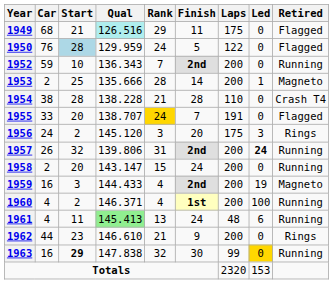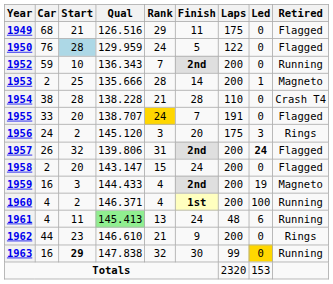1949 | Qual: paleturquoise background -> no background
1957 | Retired: Running -> Flagged
1958 | Retired: Running -> Flagged
